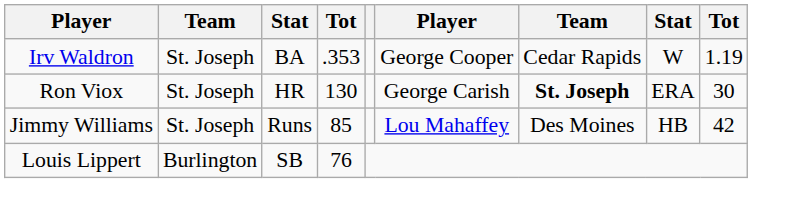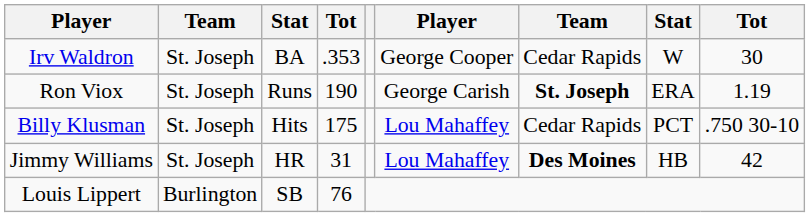Irv Waldron | column 9: 1.19 -> 30
Ron Viox | column 3: HR -> Runs
Ron Viox | column 4: 130 -> 190
Ron Viox | column 9: 30 -> 1.19
+ row: Billy Klusman | St. Joseph | Hits | 175 | Lou Mahaffey | Cedar Rapids | PCT | .750 30-10
Jimmy Williams | column 3: Runs -> HR
Jimmy Williams | column 4: 85 -> 31
Jimmy Williams | column 7: normal -> bold
